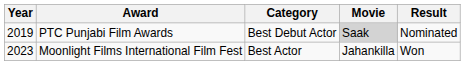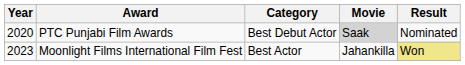PTC Punjabi Film Awards | Year: 2019 -> 2020
Moonlight Films International Film Fest | Result: no background -> khaki background
